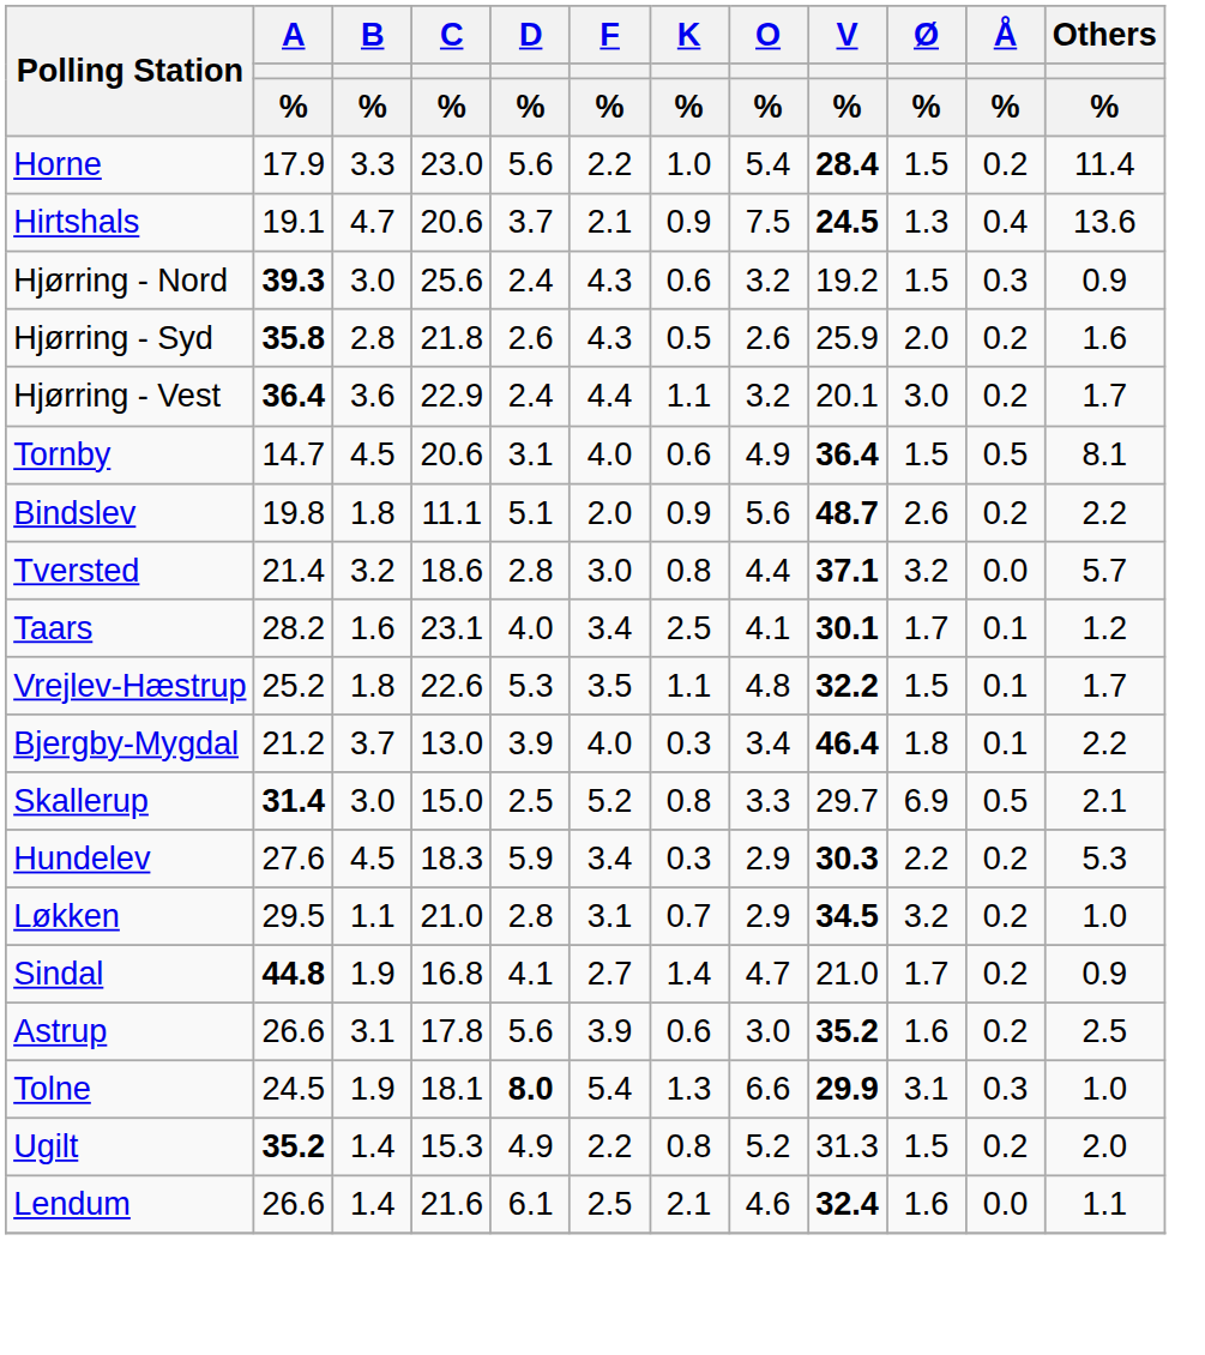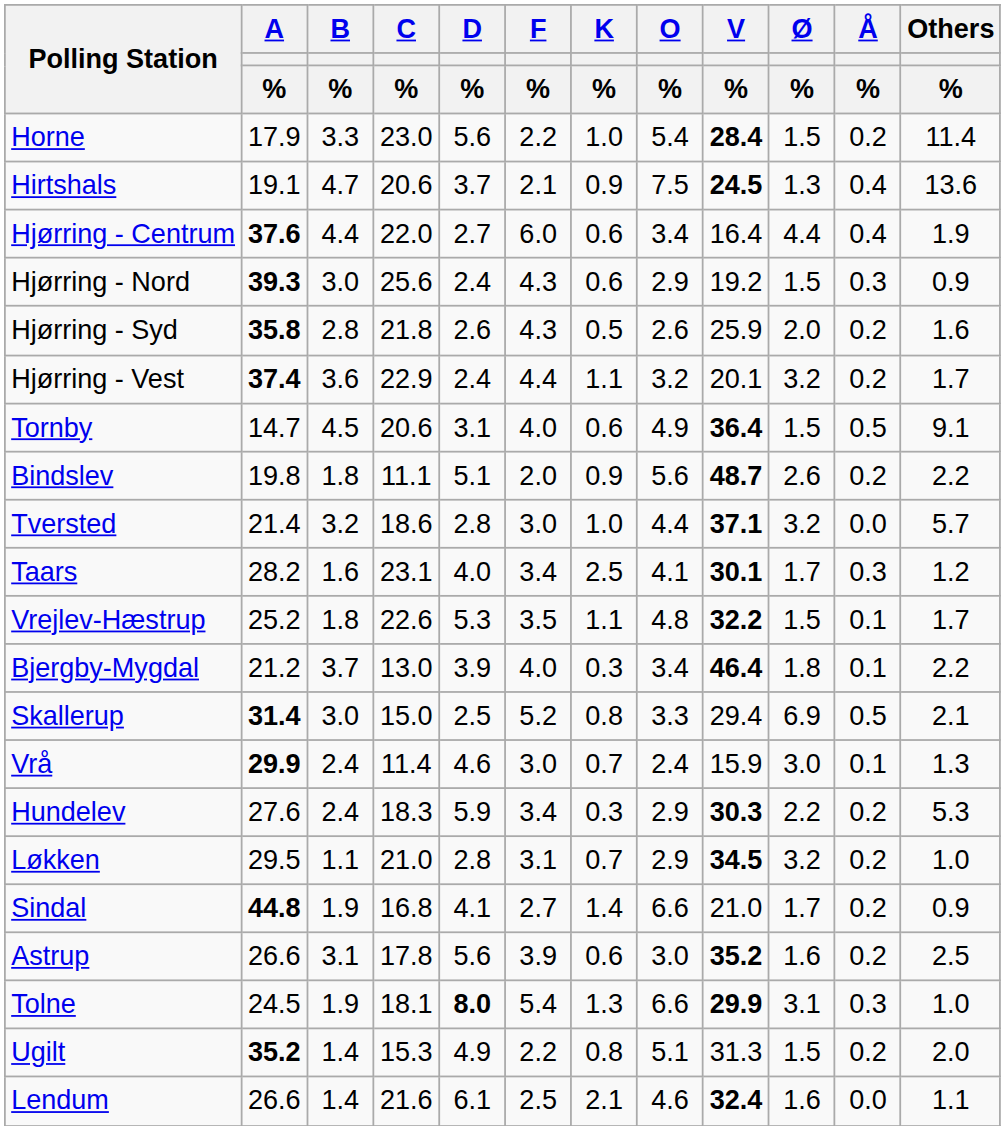+ row: Hjørring - Centrum | 37.6 | 4.4 | 22.0 | 2.7 | 6.0 | 0.6 | 3.4 | 16.4 | 4.4 | 0.4 | 1.9
Hjørring - Nord | O / %: 3.2 -> 2.9
Hjørring - Vest | A / %: 36.4 -> 37.4
Hjørring - Vest | Ø / %: 3.0 -> 3.2
Tornby | Others / %: 8.1 -> 9.1
Tversted | K / %: 0.8 -> 1.0
Taars | Å / %: 0.1 -> 0.3
Skallerup | V / %: 29.7 -> 29.4
+ row: Vrå | 29.9 | 2.4 | 11.4 | 4.6 | 3.0 | 0.7 | 2.4 | 15.9 | 3.0 | 0.1 | 1.3
Hundelev | B / %: 4.5 -> 2.4
Sindal | O / %: 4.7 -> 6.6
Ugilt | O / %: 5.2 -> 5.1
